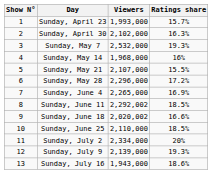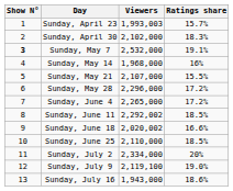Sunday, April 23 | Viewers: 1,993,000 -> 1,993,003
Sunday, April 30 | Ratings share: 16.3% -> 18.3%
Sunday, May 7 | Show N°: normal -> bold
Sunday, May 7 | Ratings share: 19.3% -> 19.1%
Sunday, June 4 | Ratings share: 16.9% -> 17.2%
Sunday, July 9 | Viewers: 2,139,000 -> 2,119,100
Sunday, July 9 | Ratings share: 19.3% -> 19.0%
